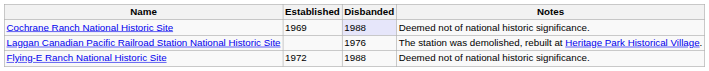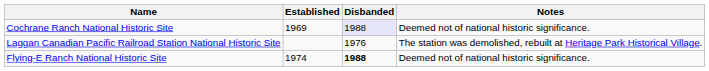Flying-E Ranch National Historic Site | Established: 1972 -> 1974
Flying-E Ranch National Historic Site | Disbanded: normal -> bold
